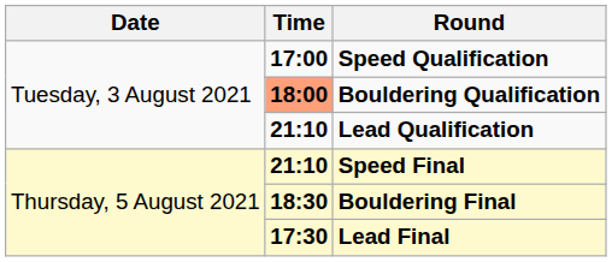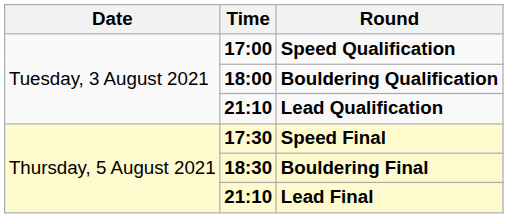Bouldering Qualification | Time: lightsalmon background -> no background
Speed Final | Time: 21:10 -> 17:30
Lead Final | Time: 17:30 -> 21:10
